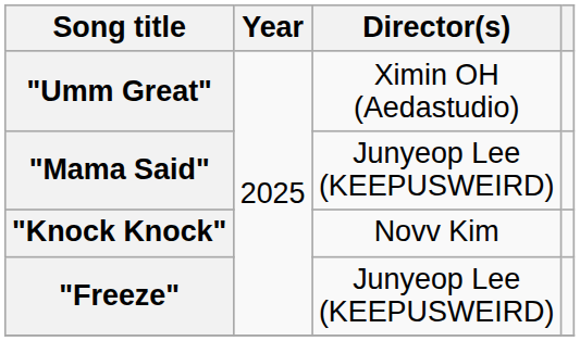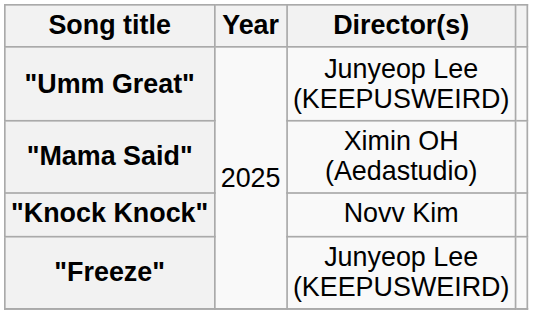"Umm Great" | Director(s): Ximin OH (Aedastudio) -> Junyeop Lee (KEEPUSWEIRD)
"Mama Said" | Director(s): Junyeop Lee (KEEPUSWEIRD) -> Ximin OH (Aedastudio)
